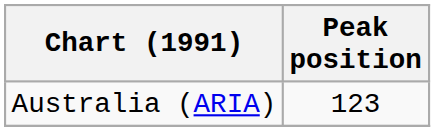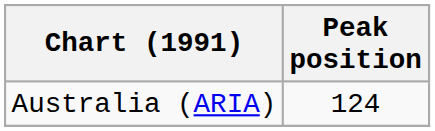Australia (ARIA) | Peak position: 123 -> 124
